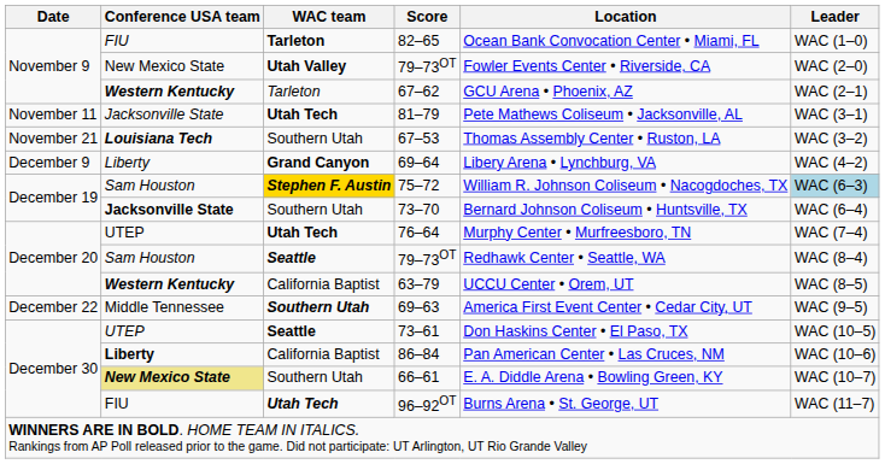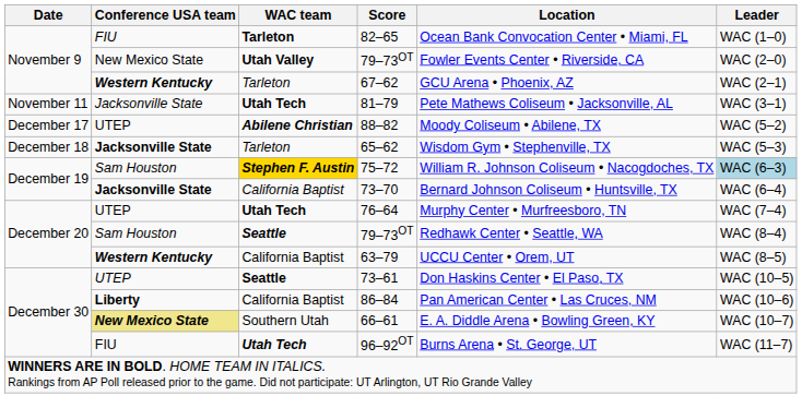- row: November 21 | Louisiana Tech | Southern Utah | 67–53 | Thomas Assembly Center • Ruston, LA | WAC (3–2)
- row: December 9 | Liberty | Grand Canyon | 69–64 | Libery Arena • Lynchburg, VA | WAC (4–2)
+ row: December 17 | UTEP | Abilene Christian | 88–82 | Moody Coliseum • Abilene, TX | WAC (5–2)
+ row: December 18 | Jacksonville State | Tarleton | 65–62 | Wisdom Gym • Stephenville, TX | WAC (5–3)
73–70 | WAC team: Southern Utah -> California Baptist
- row: December 22 | Middle Tennessee | Southern Utah | 69–63 | America First Event Center • Cedar City, UT | WAC (9–5)
